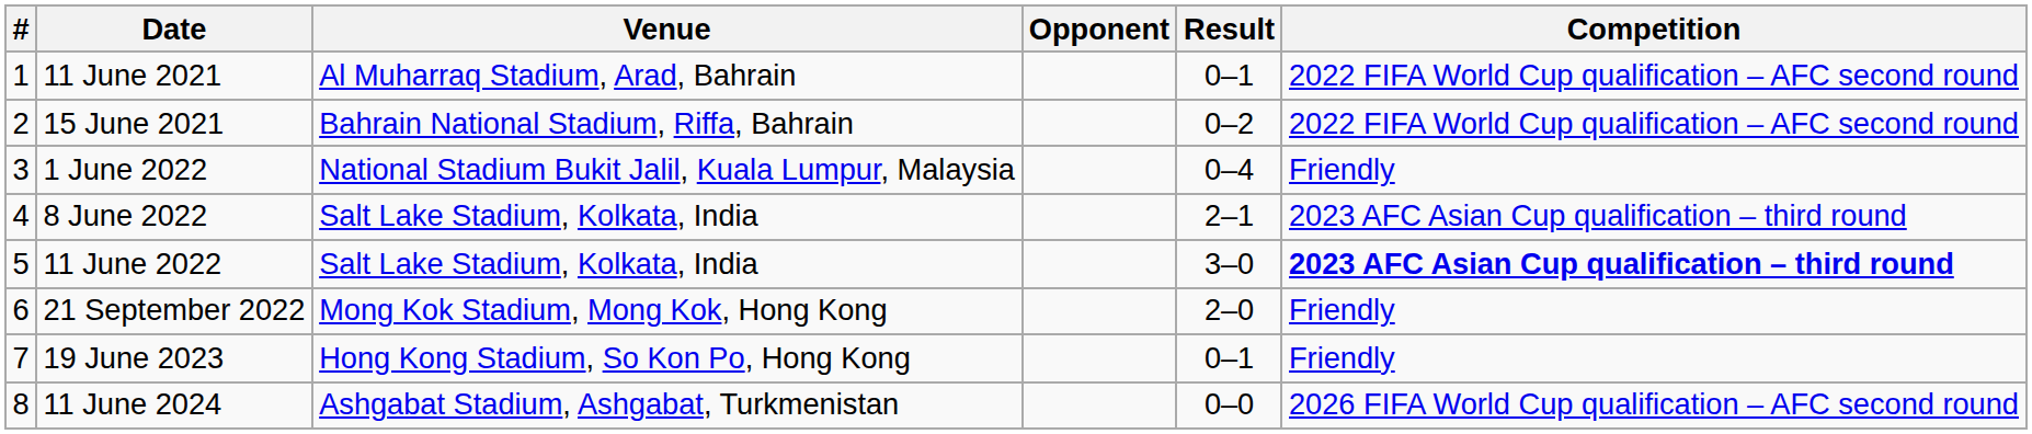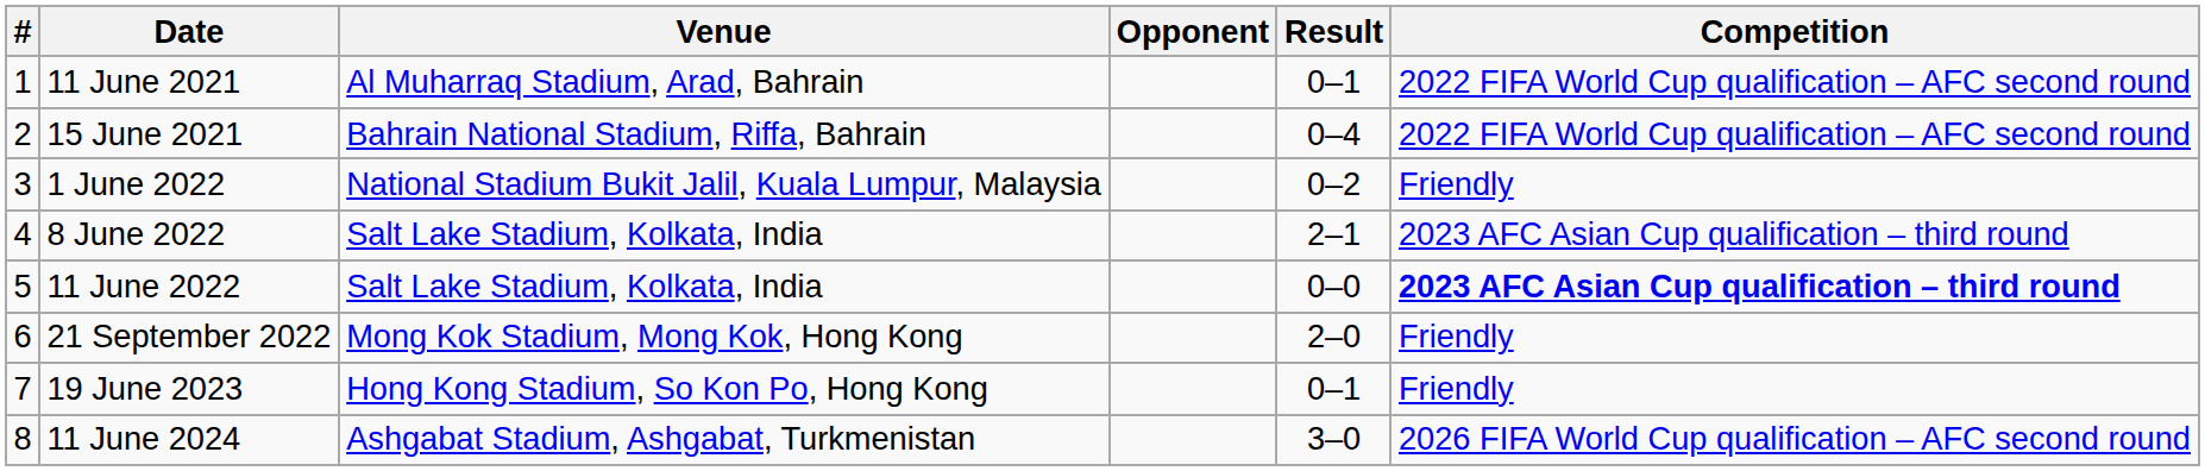15 June 2021 | Result: 0–2 -> 0–4
1 June 2022 | Result: 0–4 -> 0–2
11 June 2022 | Result: 3–0 -> 0–0
11 June 2024 | Result: 0–0 -> 3–0
